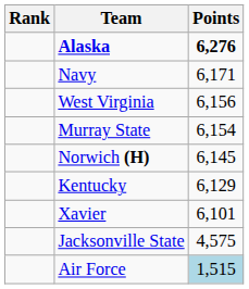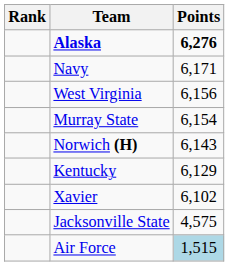Norwich (H) | Points: 6,145 -> 6,143
Xavier | Points: 6,101 -> 6,102
